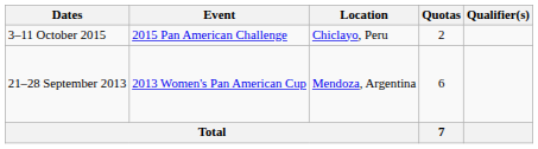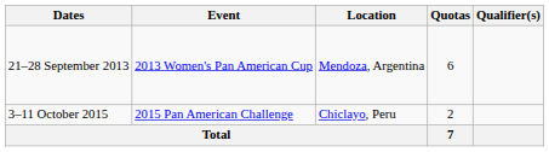rows swapped: 21–28 September 2013 <-> 3–11 October 2015
